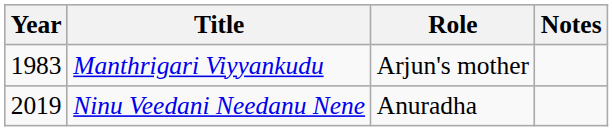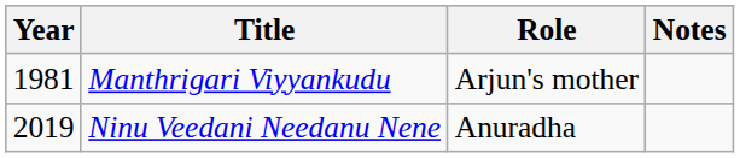Manthrigari Viyyankudu | Year: 1983 -> 1981
